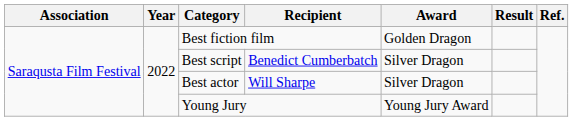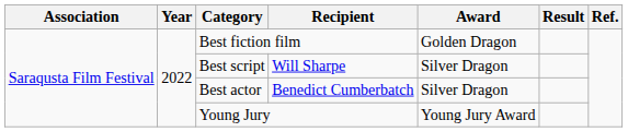Best script | Recipient: Benedict Cumberbatch -> Will Sharpe
Best actor | Recipient: Will Sharpe -> Benedict Cumberbatch
